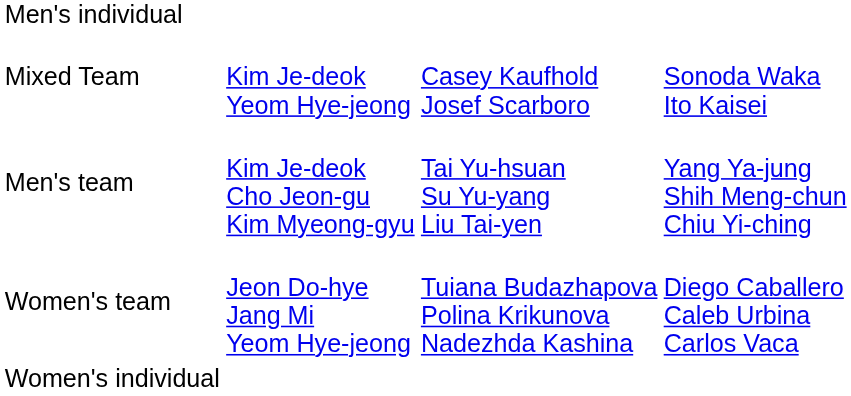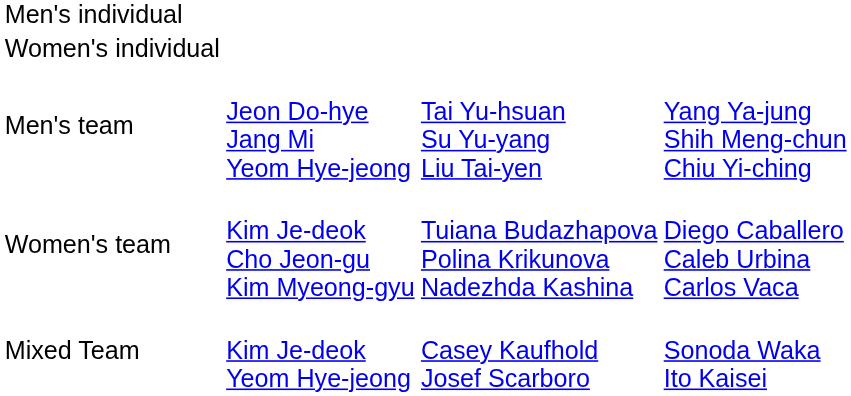rows swapped: Women's individual <-> Mixed Team
Men's team | column 2: Kim Je-deok Cho Jeon-gu Kim Myeong-gyu -> Jeon Do-hye Jang Mi Yeom Hye-jeong
Women's team | column 2: Jeon Do-hye Jang Mi Yeom Hye-jeong -> Kim Je-deok Cho Jeon-gu Kim Myeong-gyu
